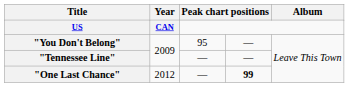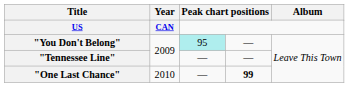"You Don't Belong" | column 3: no background -> paleturquoise background
"One Last Chance" | Year: 2012 -> 2010
